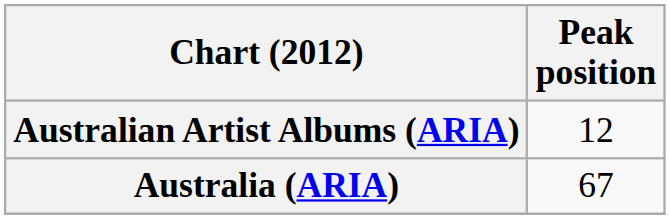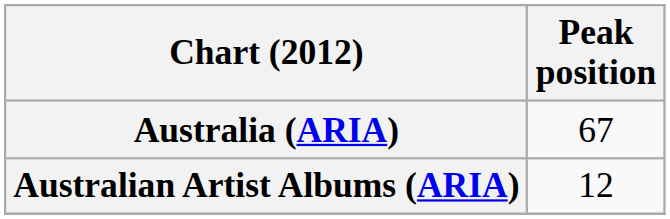rows swapped: Australia (ARIA) <-> Australian Artist Albums (ARIA)
